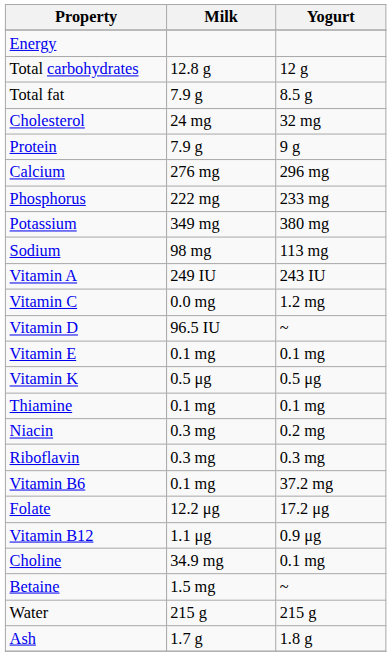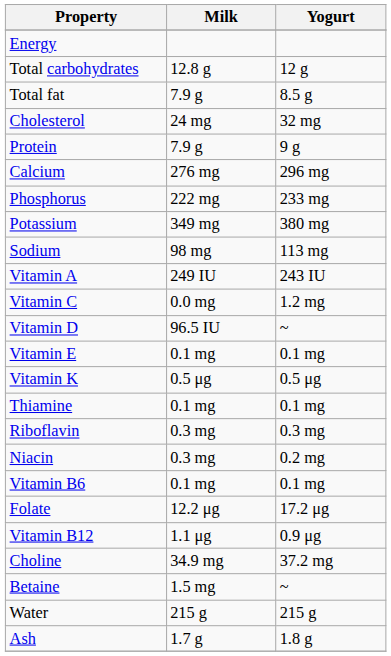rows swapped: Riboflavin <-> Niacin
Vitamin B6 | Yogurt: 37.2 mg -> 0.1 mg
Choline | Yogurt: 0.1 mg -> 37.2 mg
